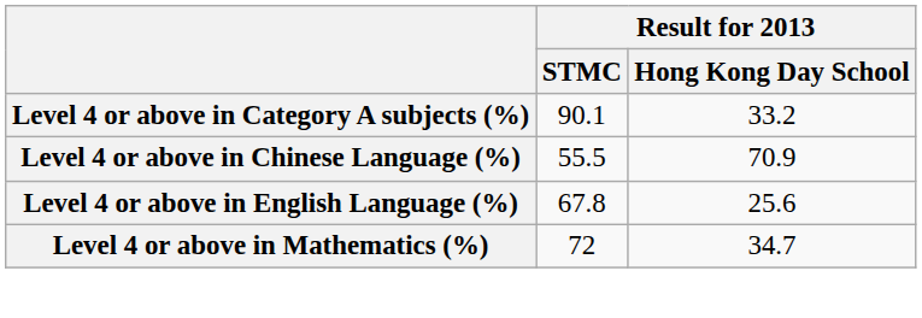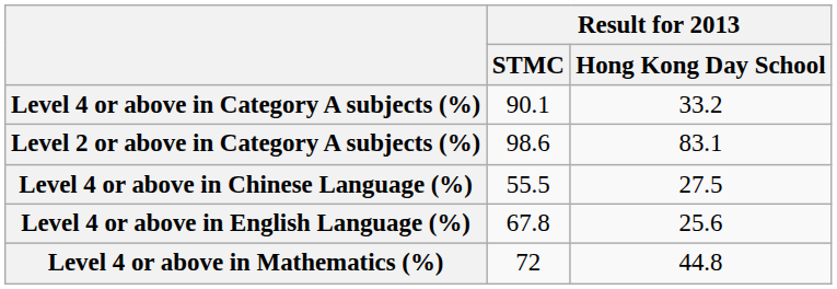+ row: Level 2 or above in Category A subjects (%) | 98.6 | 83.1
Level 4 or above in Chinese Language (%) | Result for 2013 / Hong Kong Day School: 70.9 -> 27.5
Level 4 or above in Mathematics (%) | Result for 2013 / Hong Kong Day School: 34.7 -> 44.8
